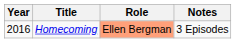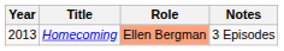Homecoming | Year: 2016 -> 2013
